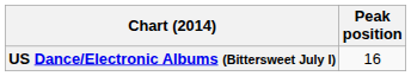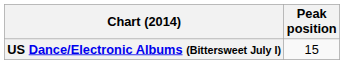US Dance/Electronic Albums (Bittersweet July I) | Peak position: 16 -> 15
